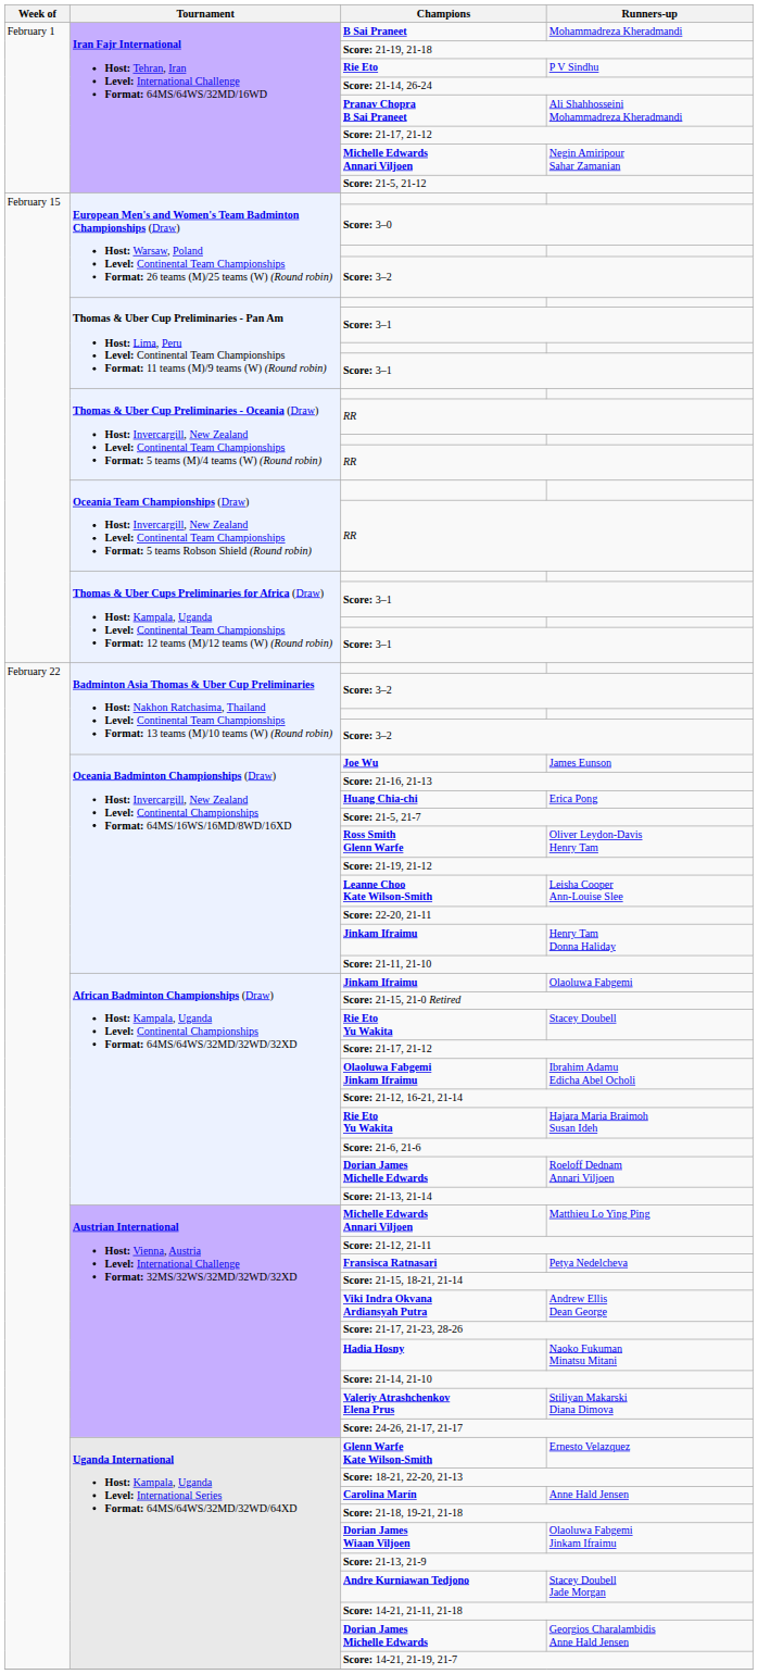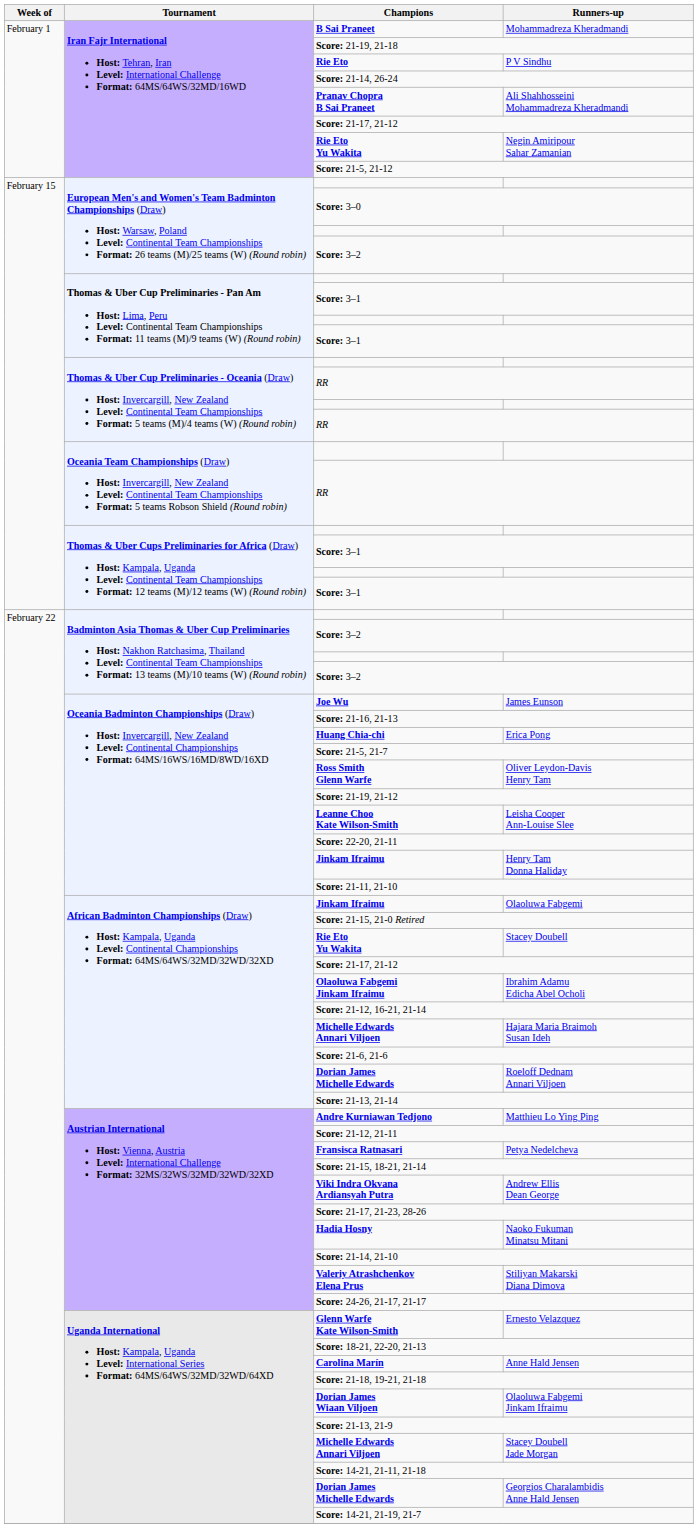Negin Amiripour Sahar Zamanian | Champions: Michelle Edwards Annari Viljoen -> Rie Eto Yu Wakita
Hajara Maria Braimoh Susan Ideh | Champions: Rie Eto Yu Wakita -> Michelle Edwards Annari Viljoen
Matthieu Lo Ying Ping | Champions: Michelle Edwards Annari Viljoen -> Andre Kurniawan Tedjono
Stacey Doubell Jade Morgan | Champions: Andre Kurniawan Tedjono -> Michelle Edwards Annari Viljoen
